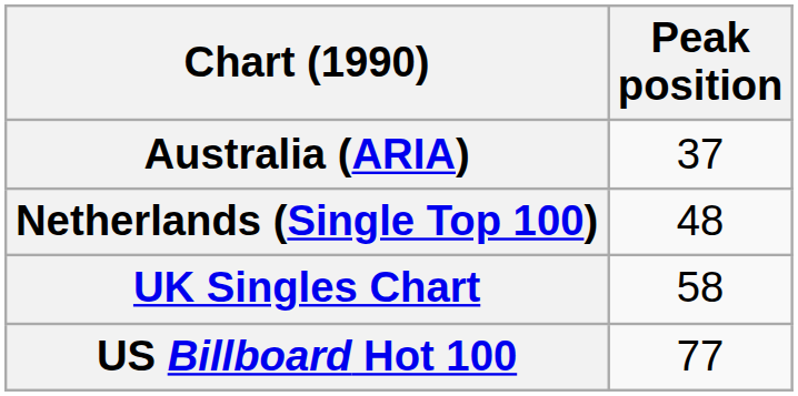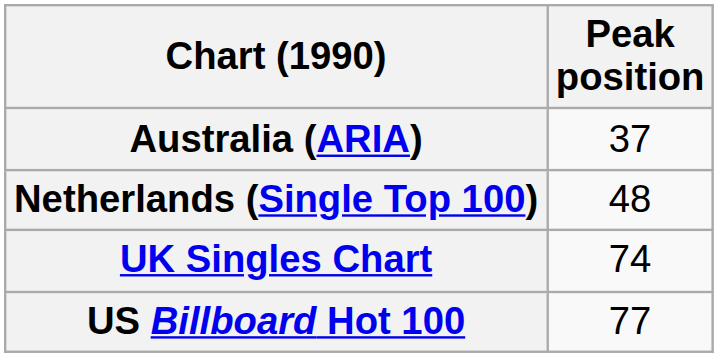UK Singles Chart | Peak position: 58 -> 74
